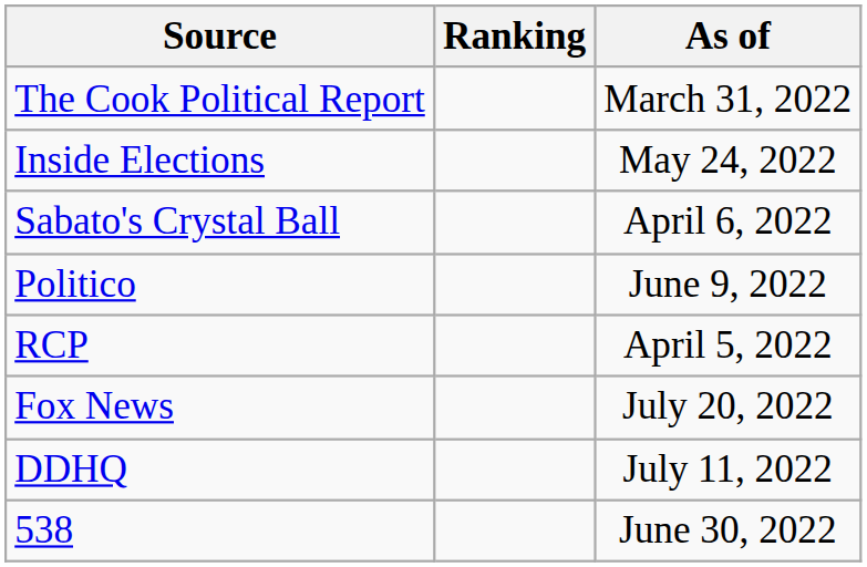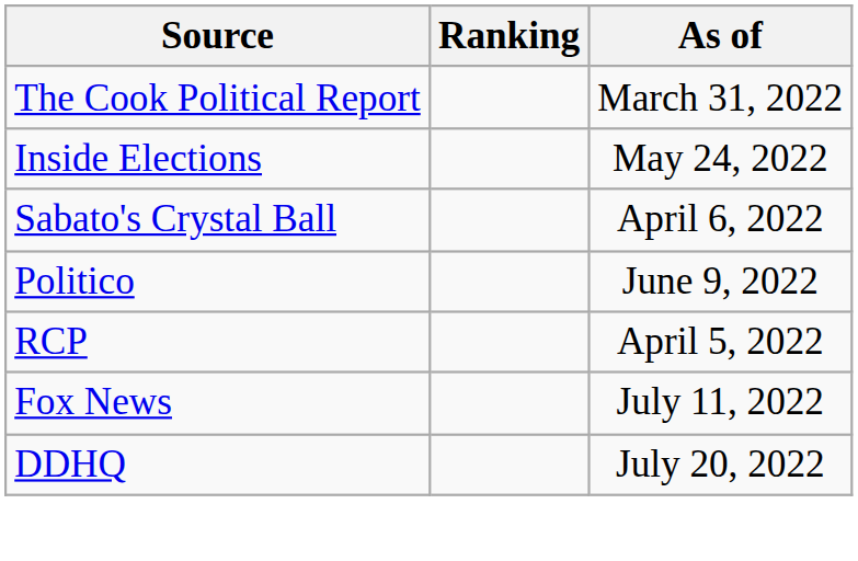Fox News | As of: July 20, 2022 -> July 11, 2022
DDHQ | As of: July 11, 2022 -> July 20, 2022
- row: 538 | June 30, 2022
